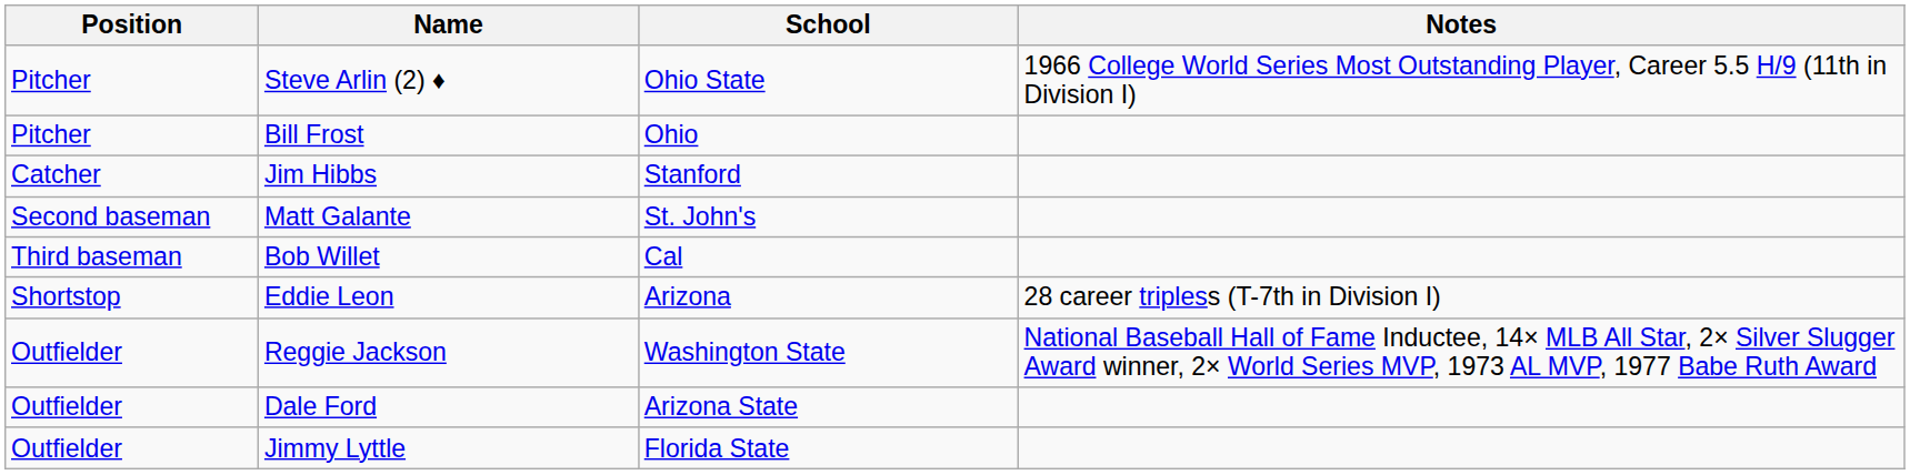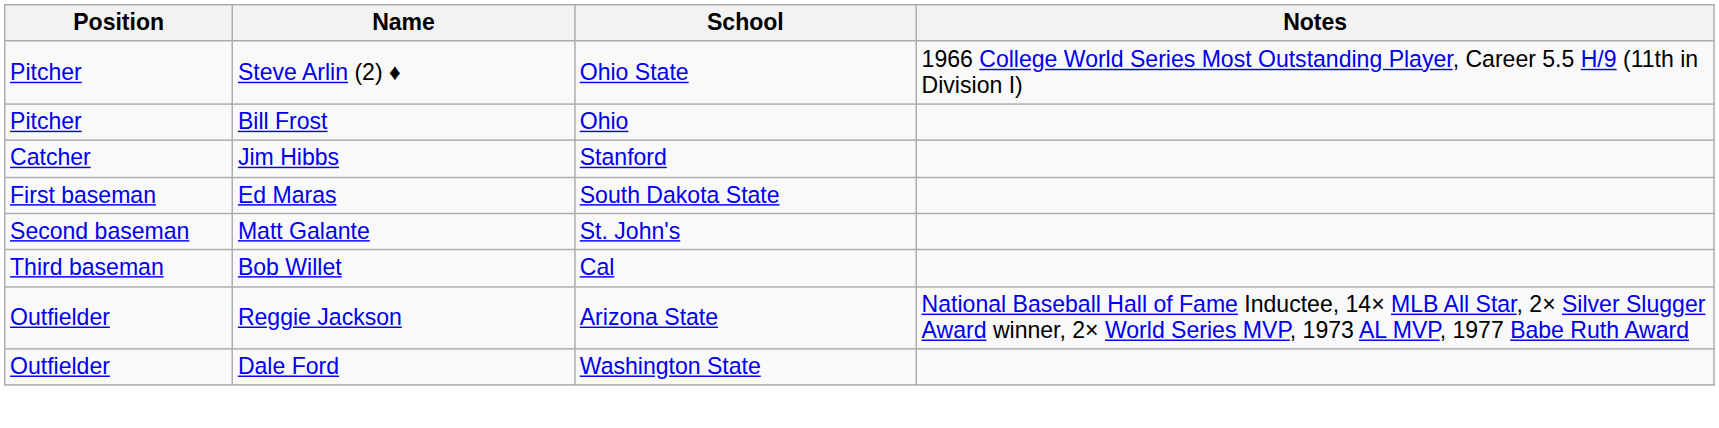+ row: First baseman | Ed Maras | South Dakota State
- row: Shortstop | Eddie Leon | Arizona | 28 career tripless (T-7th in Division I)
Reggie Jackson | School: Washington State -> Arizona State
Dale Ford | School: Arizona State -> Washington State
- row: Outfielder | Jimmy Lyttle | Florida State
